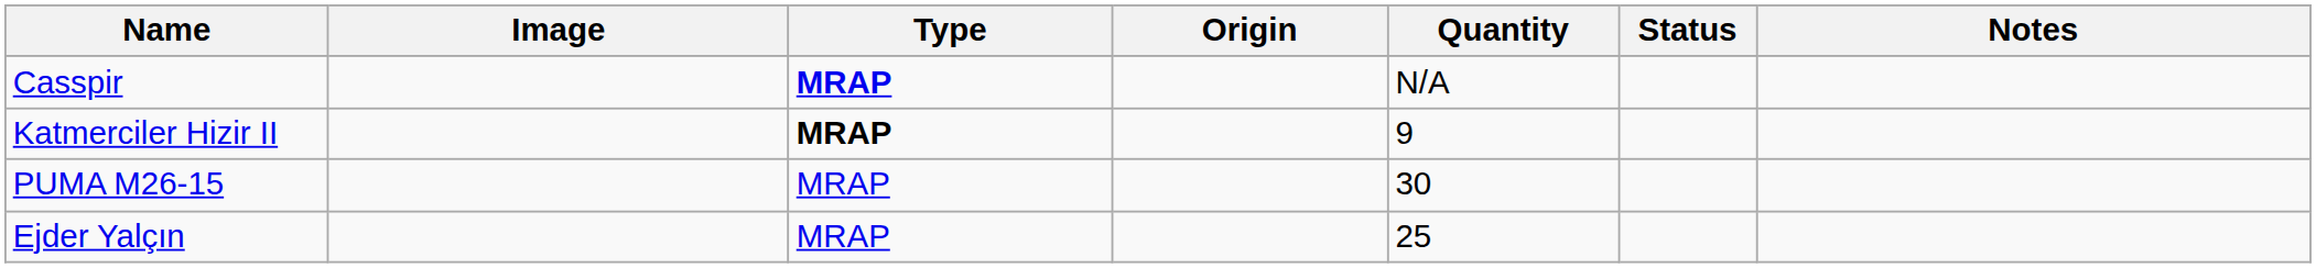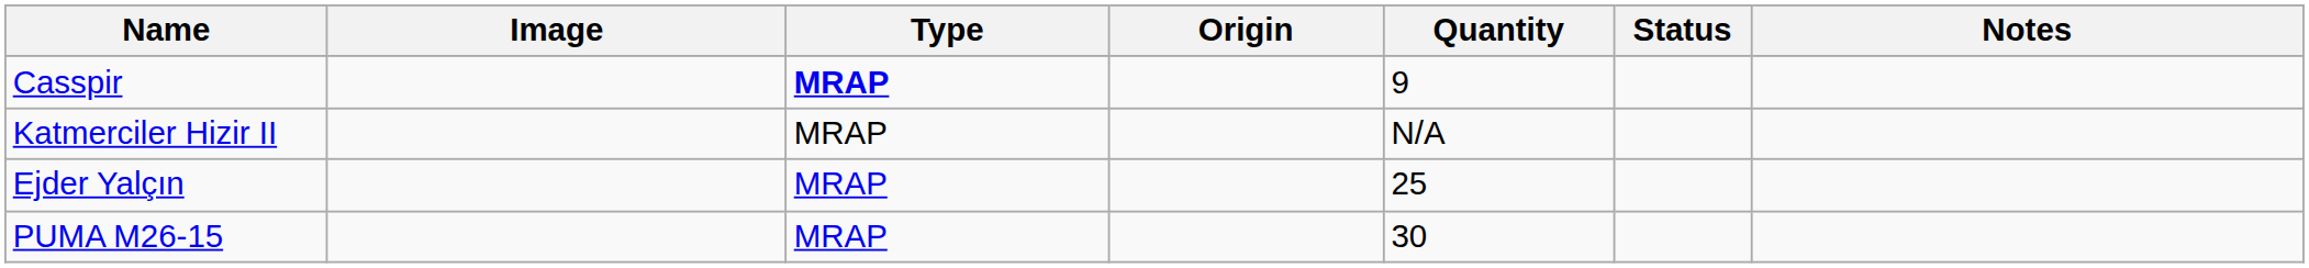Casspir | Quantity: N/A -> 9
Katmerciler Hizir II | Type: bold -> normal
Katmerciler Hizir II | Quantity: 9 -> N/A
rows swapped: PUMA M26-15 <-> Ejder Yalçın
